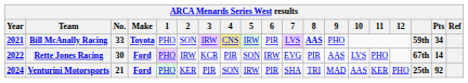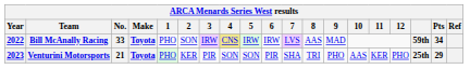Bill McAnally Racing | Year: 2021 -> 2022
Bill McAnally Racing | 6: PIR -> IRW
Bill McAnally Racing | 8: bold -> normal
Bill McAnally Racing | 9: PHO -> MAD
- row: 2022 | Rette Jones Racing | 30 | Ford | PHO | IRW | KCR | PIR | SON | IRW | EVG | PIR | AAS | LVS | PHO | 67th | 14
Venturini Motorsports | Year: 2024 -> 2023
Venturini Motorsports | Make: Ford -> Toyota
Venturini Motorsports | 5: IRW -> SON
Venturini Motorsports | 9: MAD -> PHO
Venturini Motorsports | Pts: 92 -> 29
